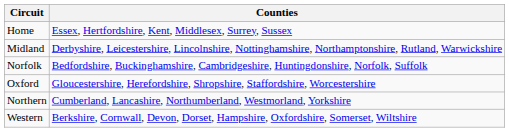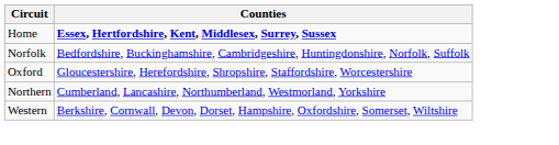Home | Counties: normal -> bold
- row: Midland | Derbyshire, Leicestershire, Lincolnshire, Nottinghamshire, Northamptonshire, Rutland, Warwickshire
